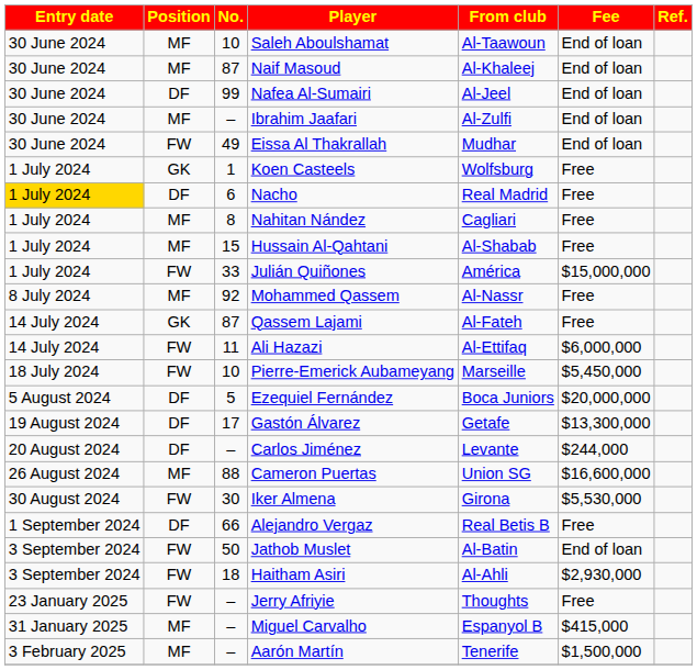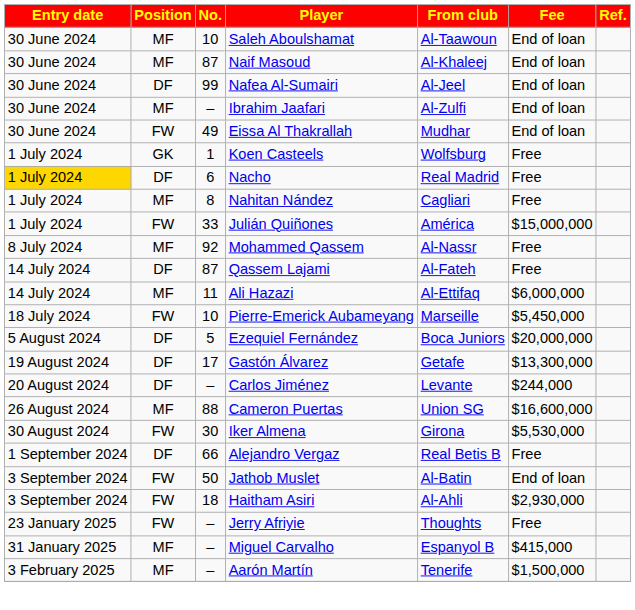- row: 1 July 2024 | MF | 15 | Hussain Al-Qahtani | Al-Shabab | Free
Qassem Lajami | Position: GK -> DF
Ali Hazazi | Position: FW -> MF
